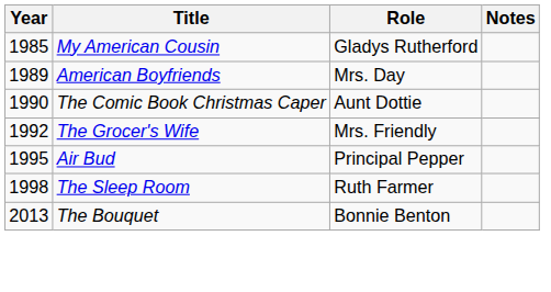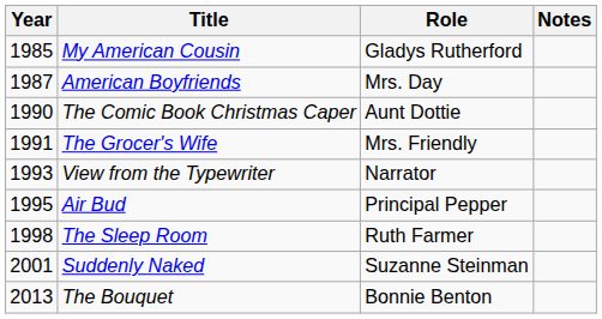American Boyfriends | Year: 1989 -> 1987
The Grocer's Wife | Year: 1992 -> 1991
+ row: 1993 | View from the Typewriter | Narrator
+ row: 2001 | Suddenly Naked | Suzanne Steinman
